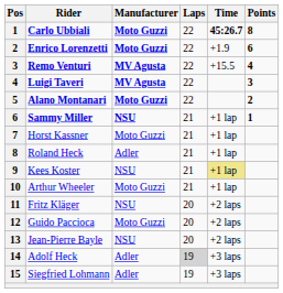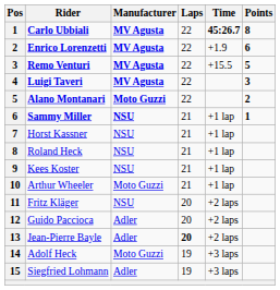Carlo Ubbiali | Manufacturer: Moto Guzzi -> MV Agusta
Enrico Lorenzetti | Manufacturer: Moto Guzzi -> MV Agusta
Remo Venturi | Points: 4 -> 5
Horst Kassner | Manufacturer: Moto Guzzi -> NSU
Roland Heck | Manufacturer: Adler -> NSU
Kees Koster | Time: khaki background -> no background
Guido Paccioca | Manufacturer: Moto Guzzi -> Adler
Jean-Pierre Bayle | Manufacturer: NSU -> Adler
Jean-Pierre Bayle | Laps: normal -> bold
Adolf Heck | Manufacturer: Adler -> Moto Guzzi
Adolf Heck | Laps: lightgrey background -> no background
